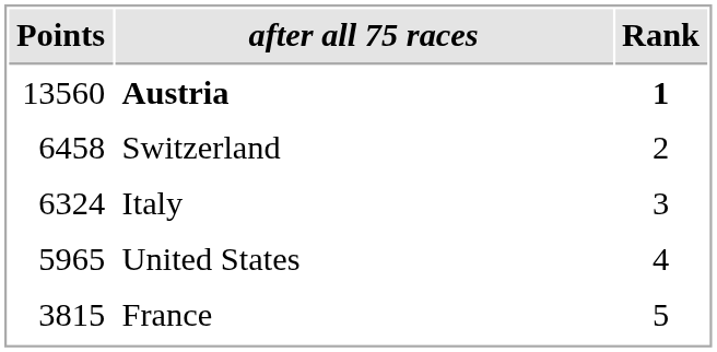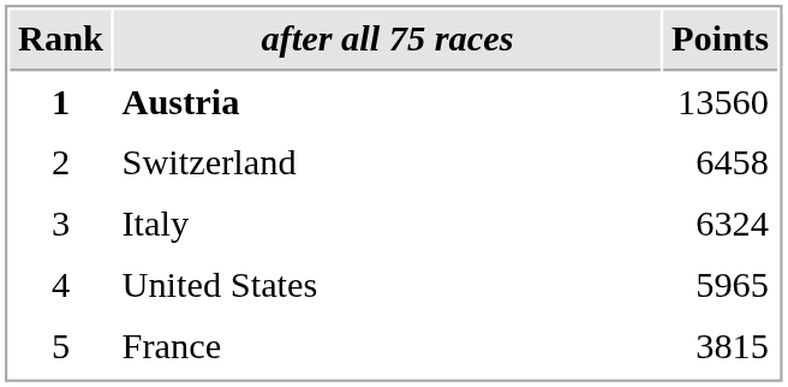columns swapped: Rank <-> Points
